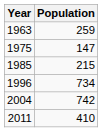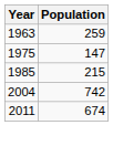- row: 1996 | 734
2011 | Population: 410 -> 674
